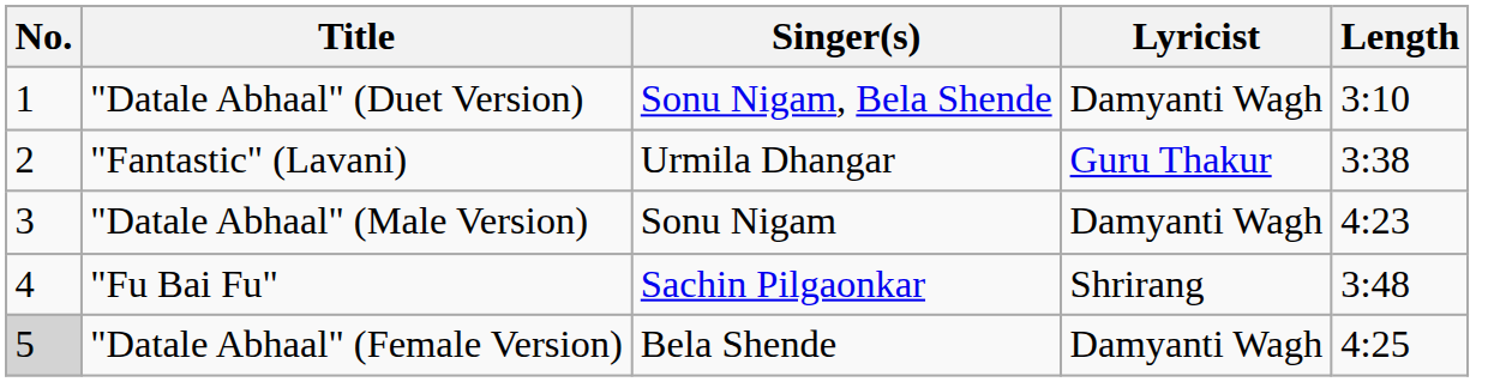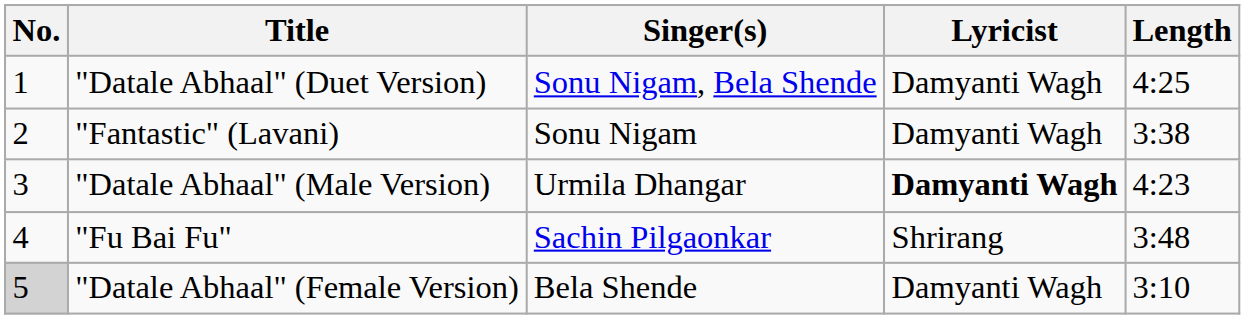"Datale Abhaal" (Duet Version) | Length: 3:10 -> 4:25
"Fantastic" (Lavani) | Singer(s): Urmila Dhangar -> Sonu Nigam
"Fantastic" (Lavani) | Lyricist: Guru Thakur -> Damyanti Wagh
"Datale Abhaal" (Male Version) | Singer(s): Sonu Nigam -> Urmila Dhangar
"Datale Abhaal" (Male Version) | Lyricist: normal -> bold
"Datale Abhaal" (Female Version) | Length: 4:25 -> 3:10
